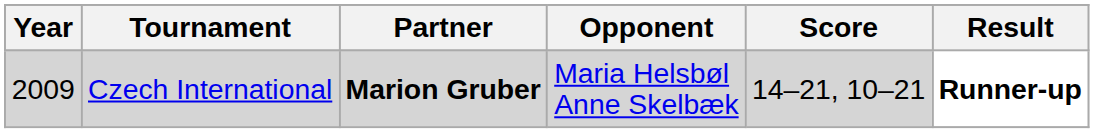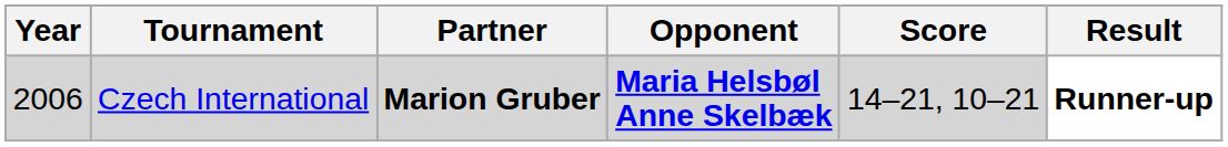Czech International | Year: 2009 -> 2006
Czech International | Opponent: normal -> bold
